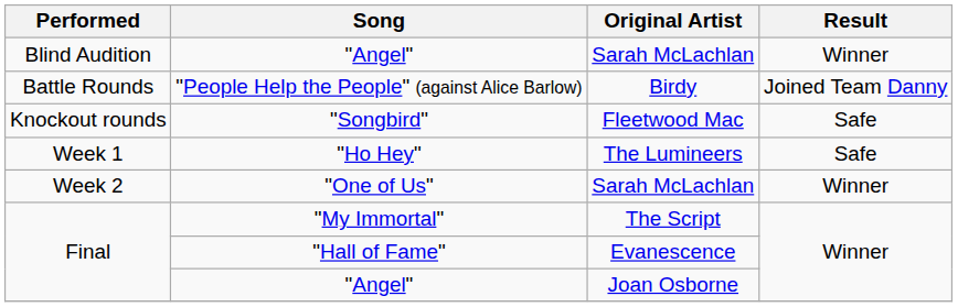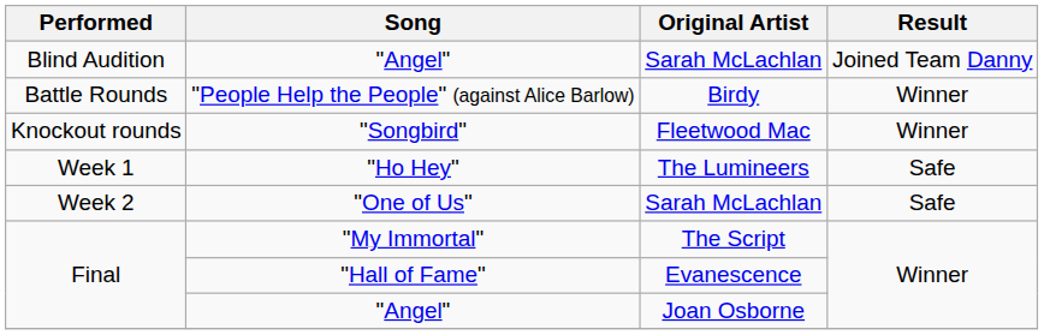Blind Audition / "Angel" | Result: Winner -> Joined Team Danny
"People Help the People" (against Alice Barlow) | Result: Joined Team Danny -> Winner
"Songbird" | Result: Safe -> Winner
"One of Us" | Result: Winner -> Safe
